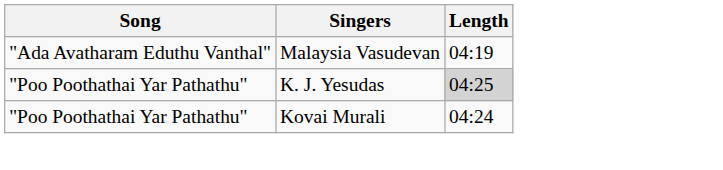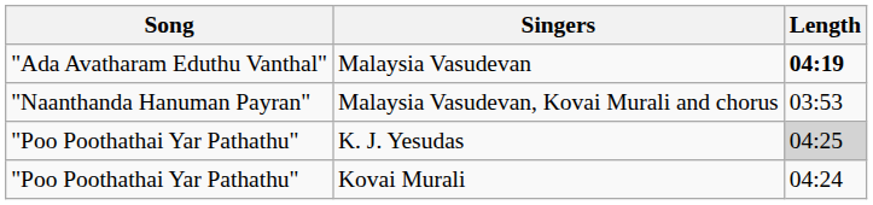Malaysia Vasudevan | Length: normal -> bold
+ row: "Naanthanda Hanuman Payran" | Malaysia Vasudevan, Kovai Murali and chorus | 03:53
